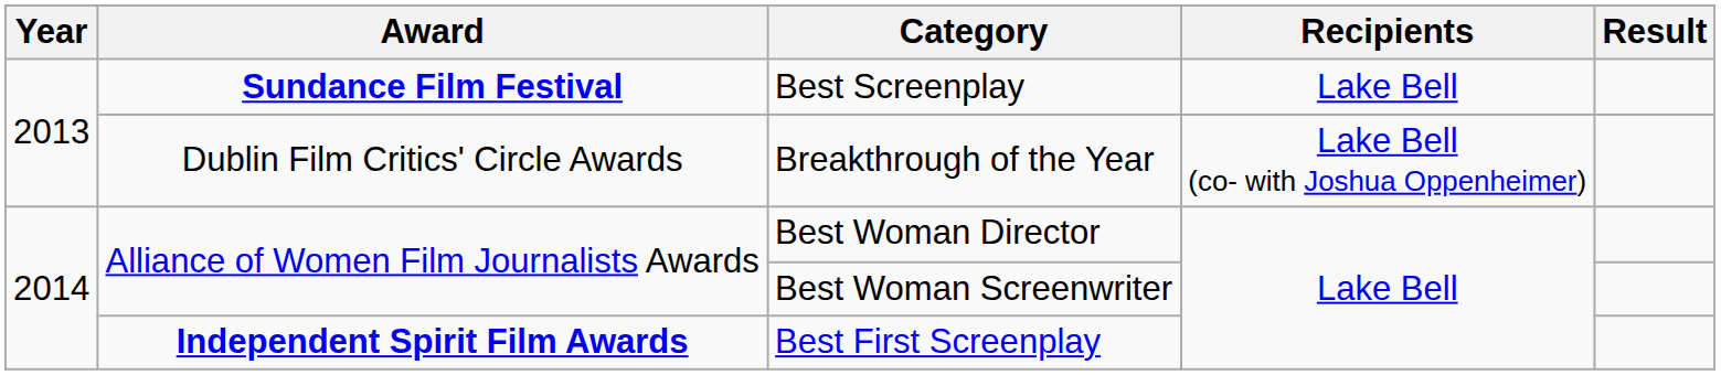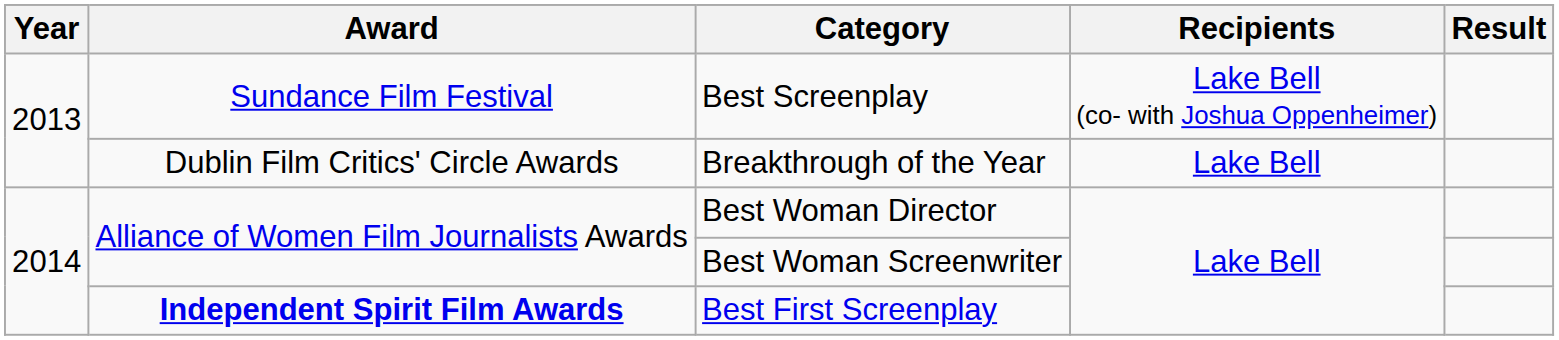Best Screenplay | Award: bold -> normal
Best Screenplay | Recipients: Lake Bell -> Lake Bell (co- with Joshua Oppenheimer)
Breakthrough of the Year | Recipients: Lake Bell (co- with Joshua Oppenheimer) -> Lake Bell
